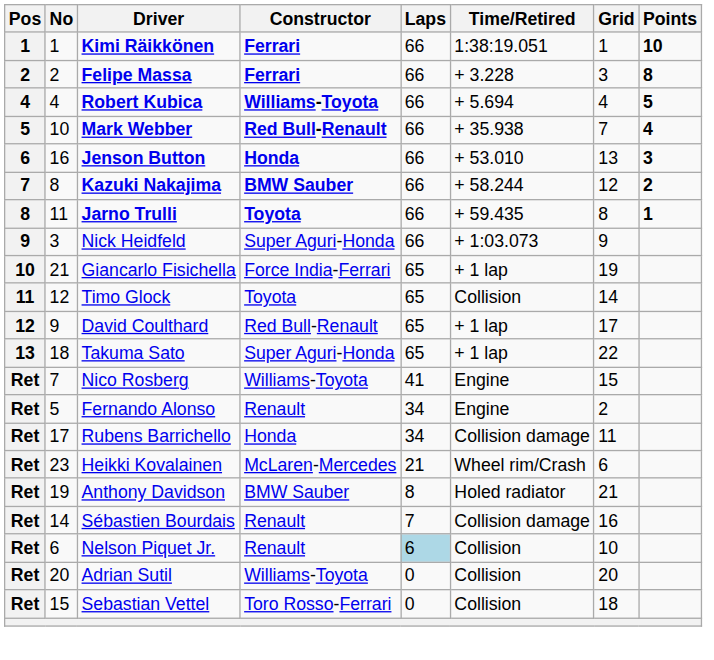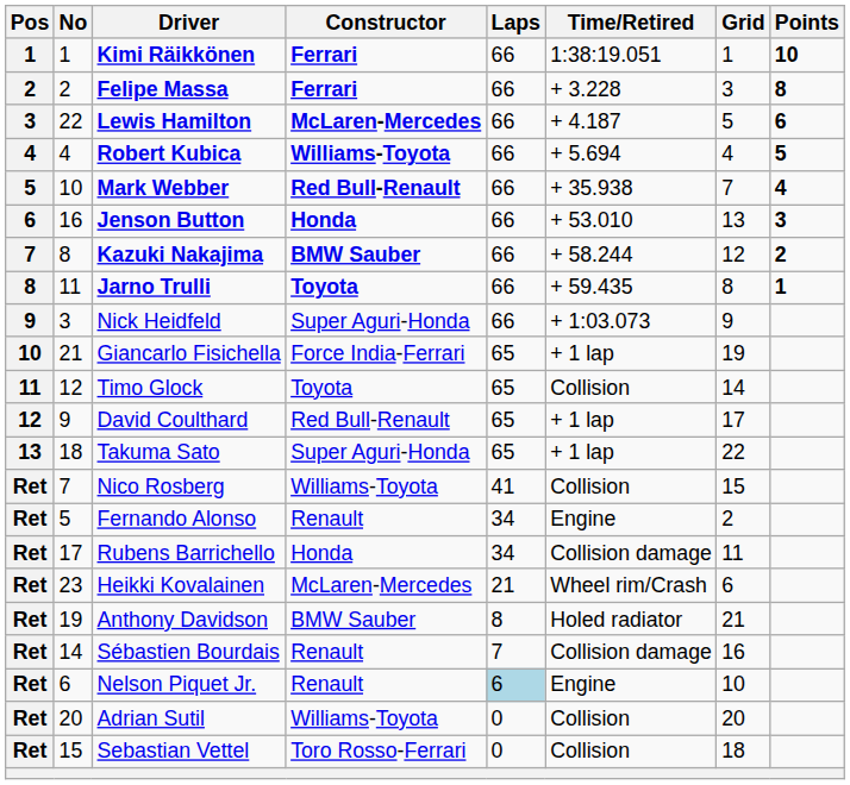+ row: 3 | 22 | Lewis Hamilton | McLaren-Mercedes | 66 | + 4.187 | 5 | 6
Nico Rosberg | Time/Retired: Engine -> Collision
Nelson Piquet Jr. | Time/Retired: Collision -> Engine
